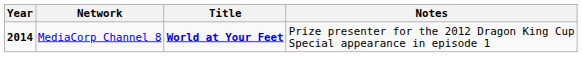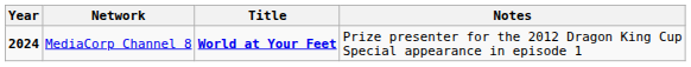MediaCorp Channel 8 | Year: 2014 -> 2024
